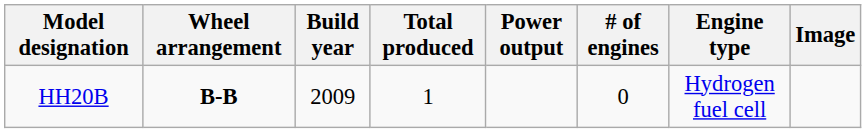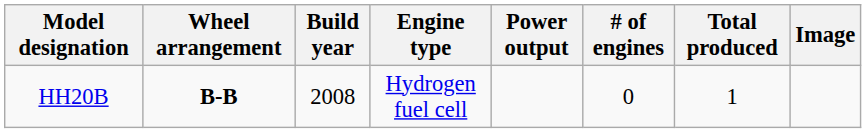columns swapped: Total produced <-> Engine type
HH20B | Build year: 2009 -> 2008
